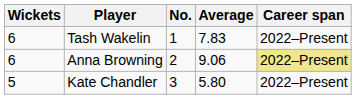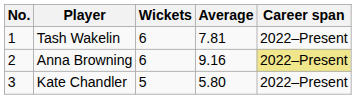columns swapped: No. <-> Wickets
Tash Wakelin | Average: 7.83 -> 7.81
Anna Browning | Average: 9.06 -> 9.16
